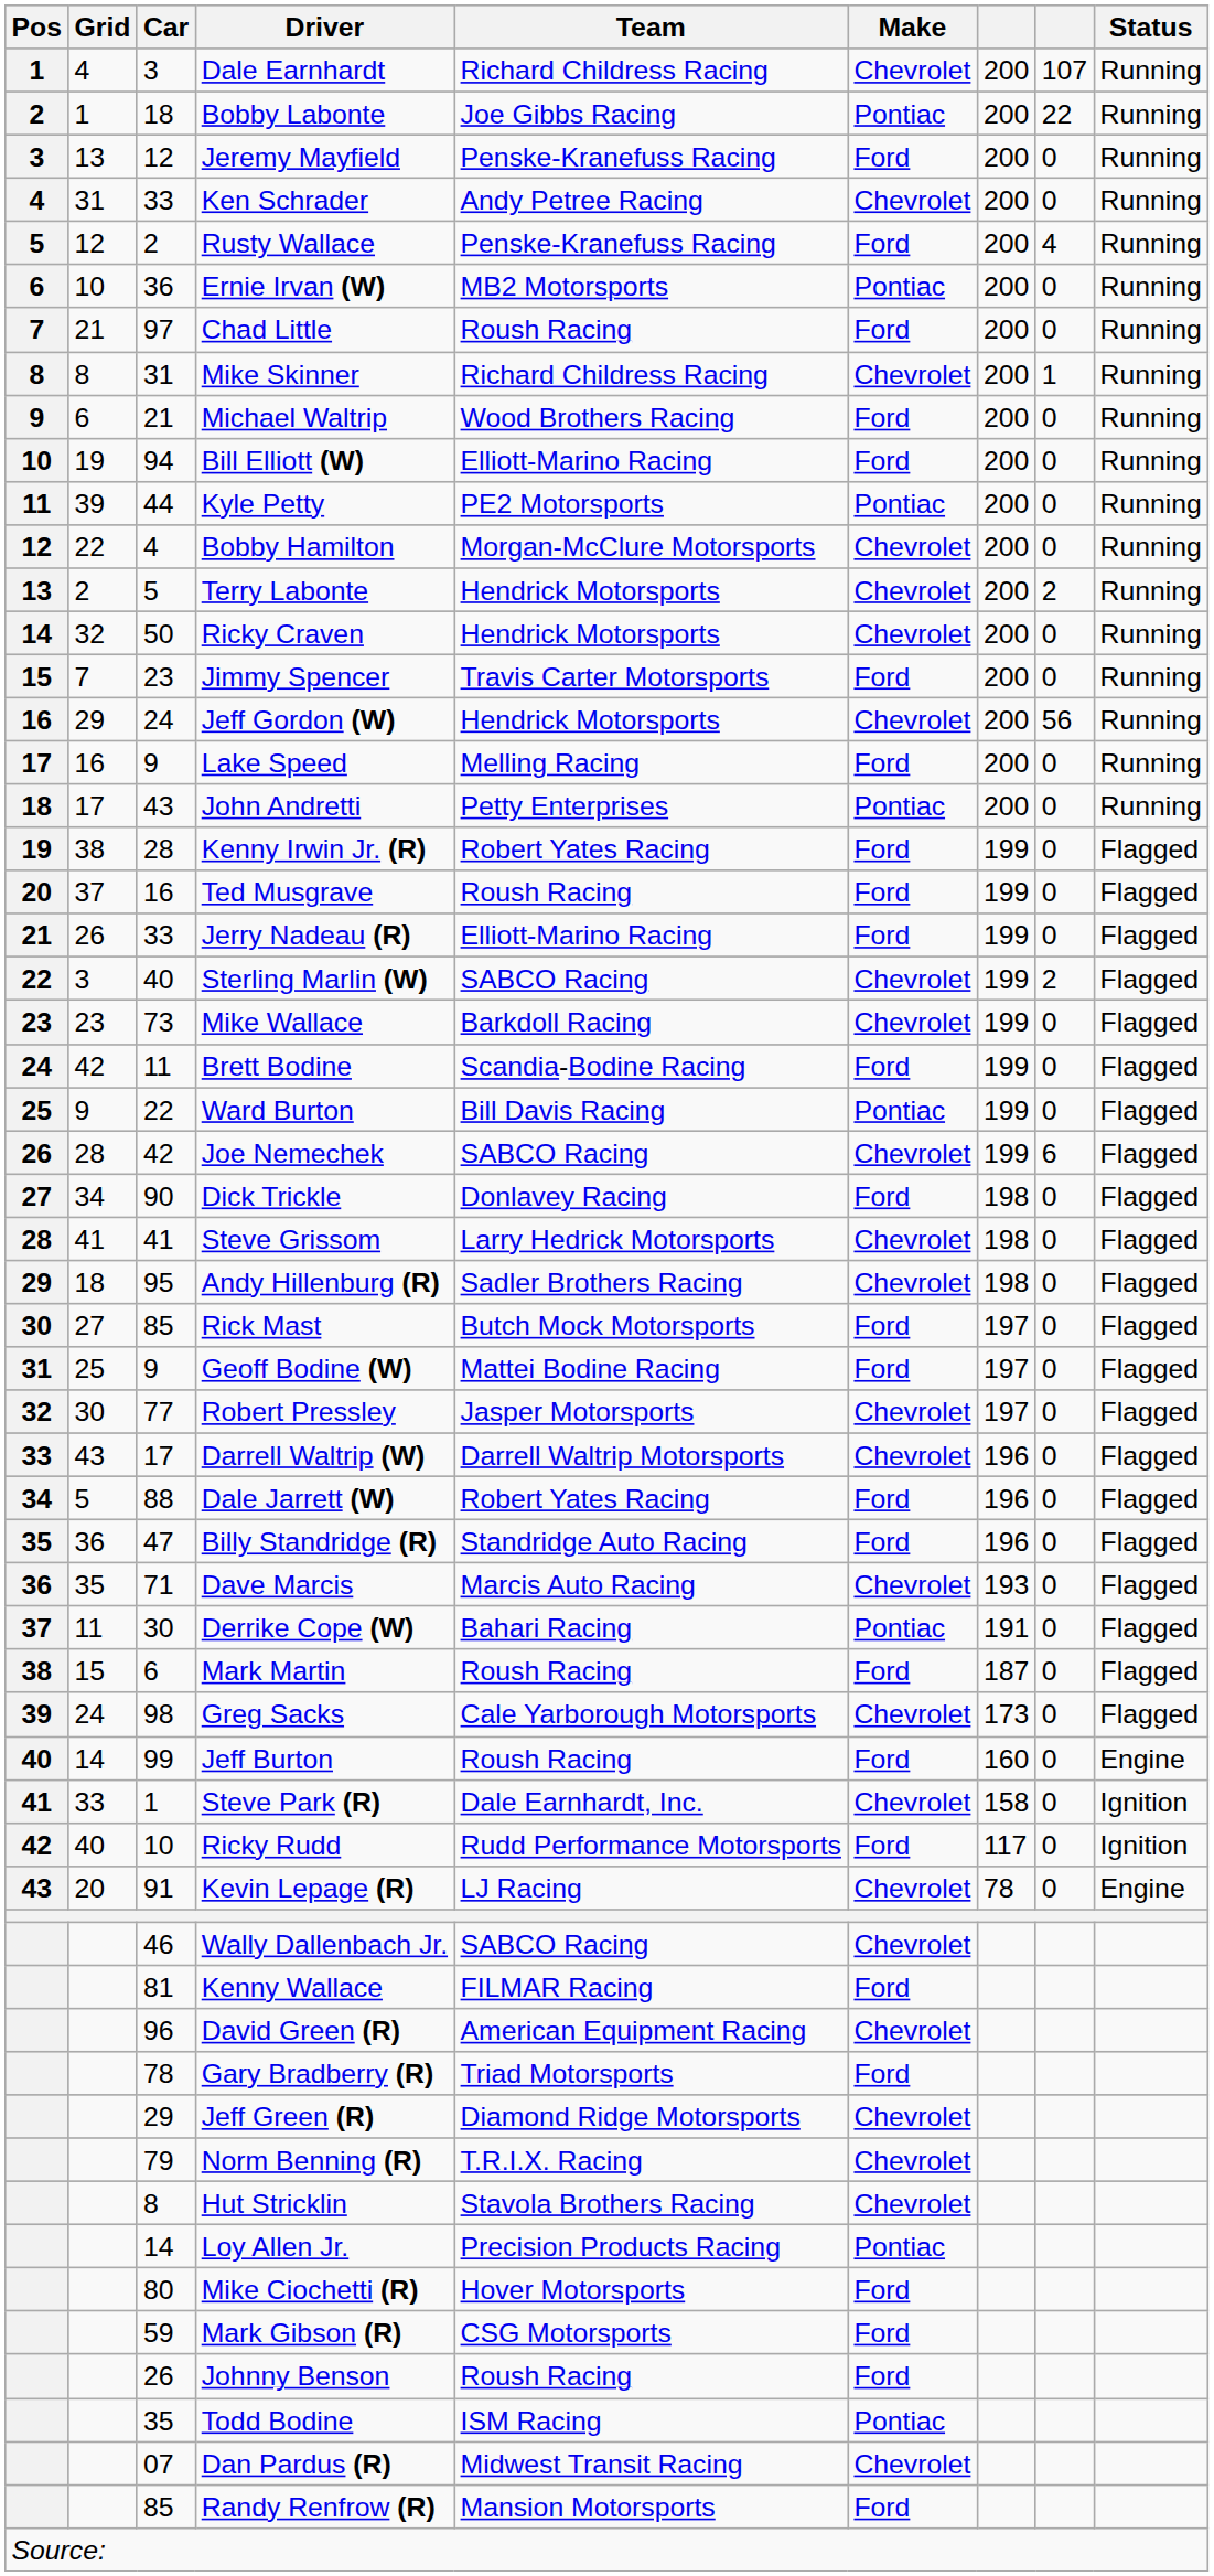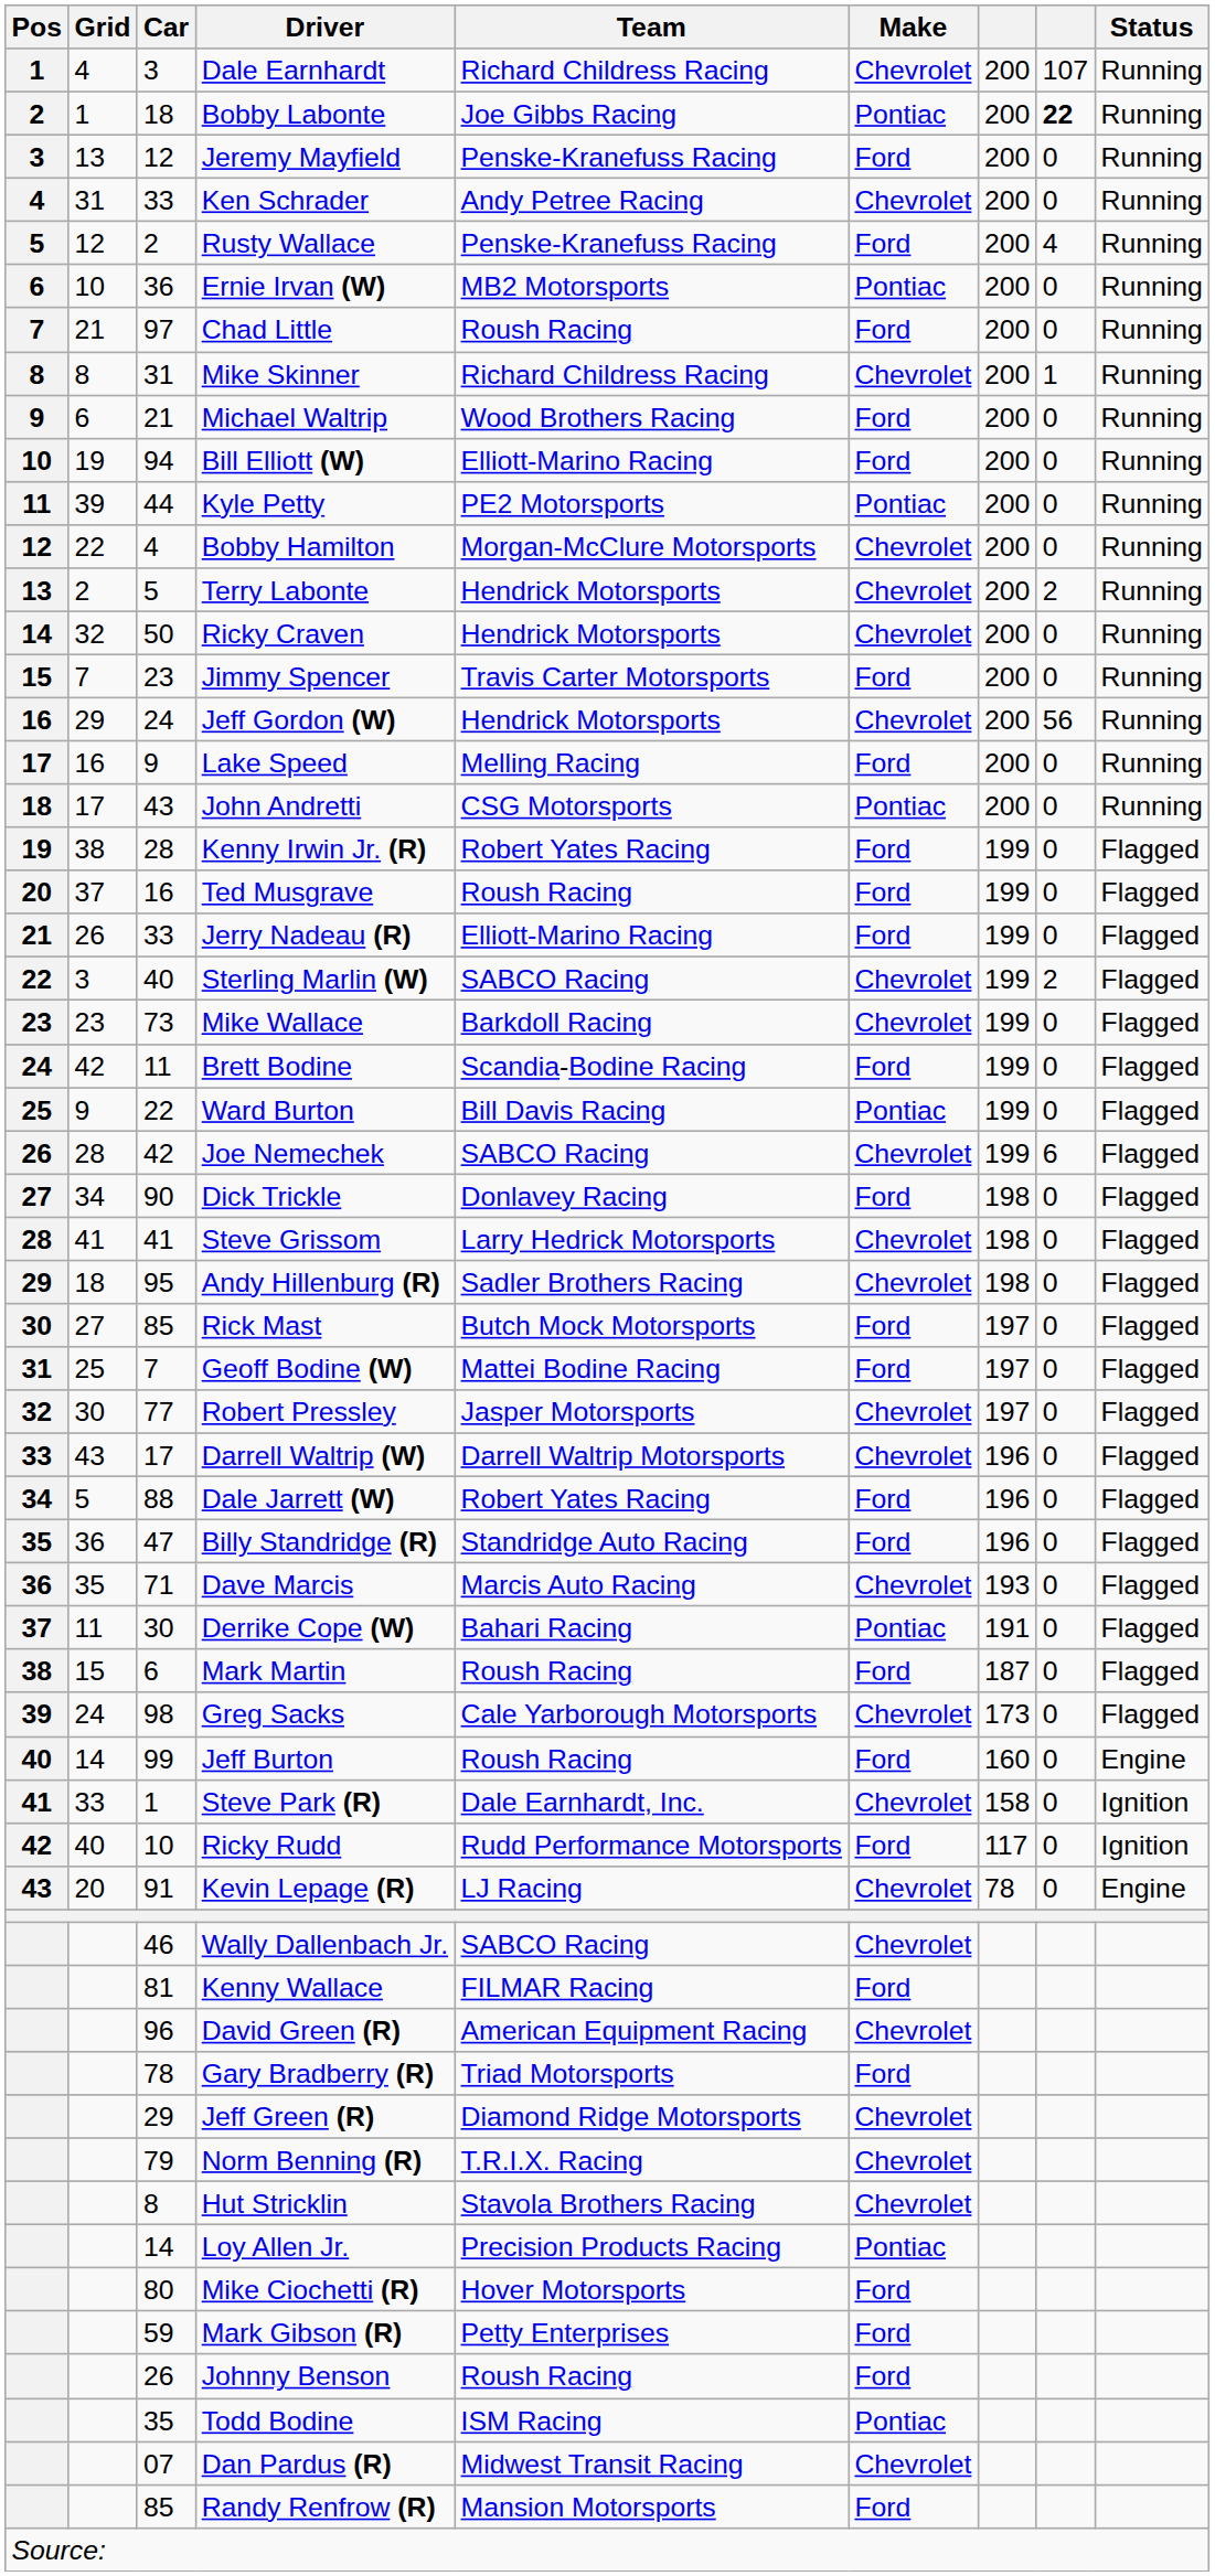Bobby Labonte | column 8: normal -> bold
John Andretti | Team: Petty Enterprises -> CSG Motorsports
Geoff Bodine (W) | Car: 9 -> 7
Mark Gibson (R) | Team: CSG Motorsports -> Petty Enterprises
